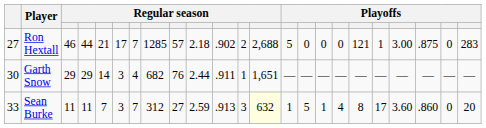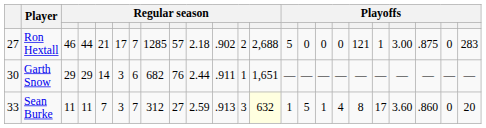Garth Snow | column 7: 4 -> 6
